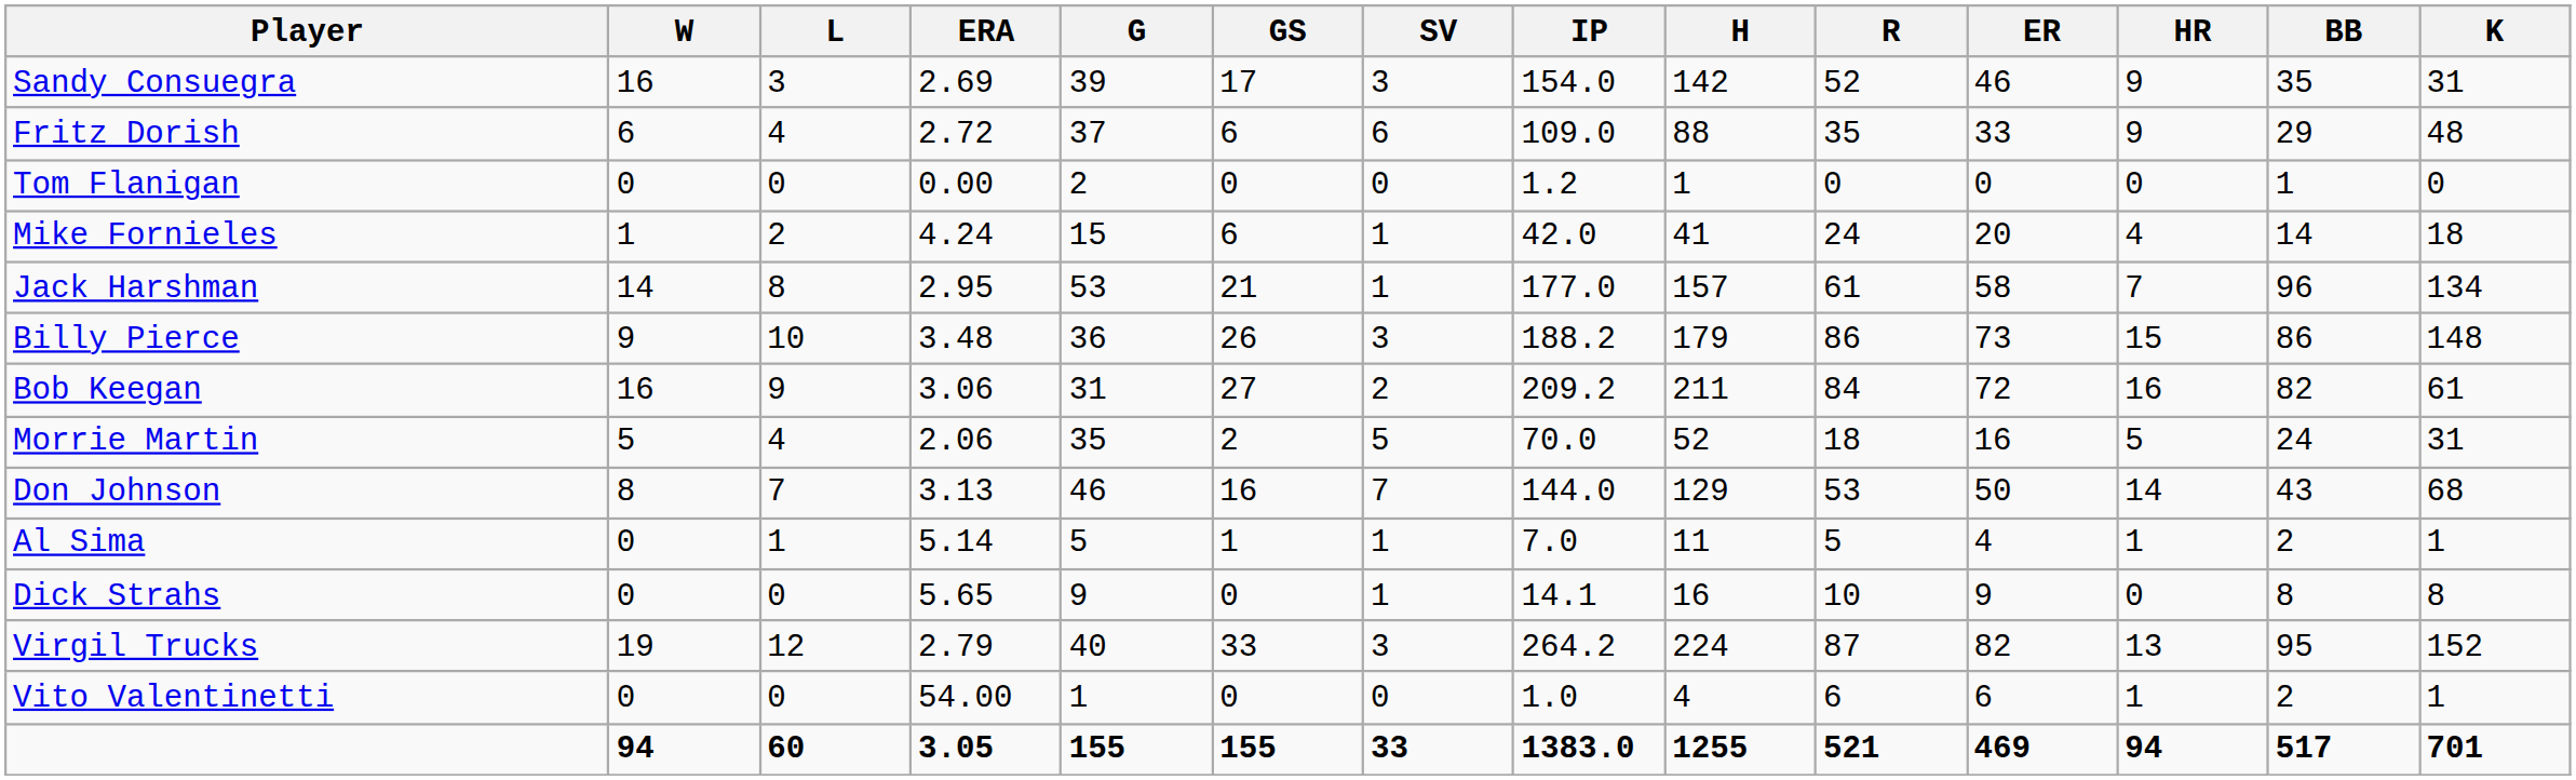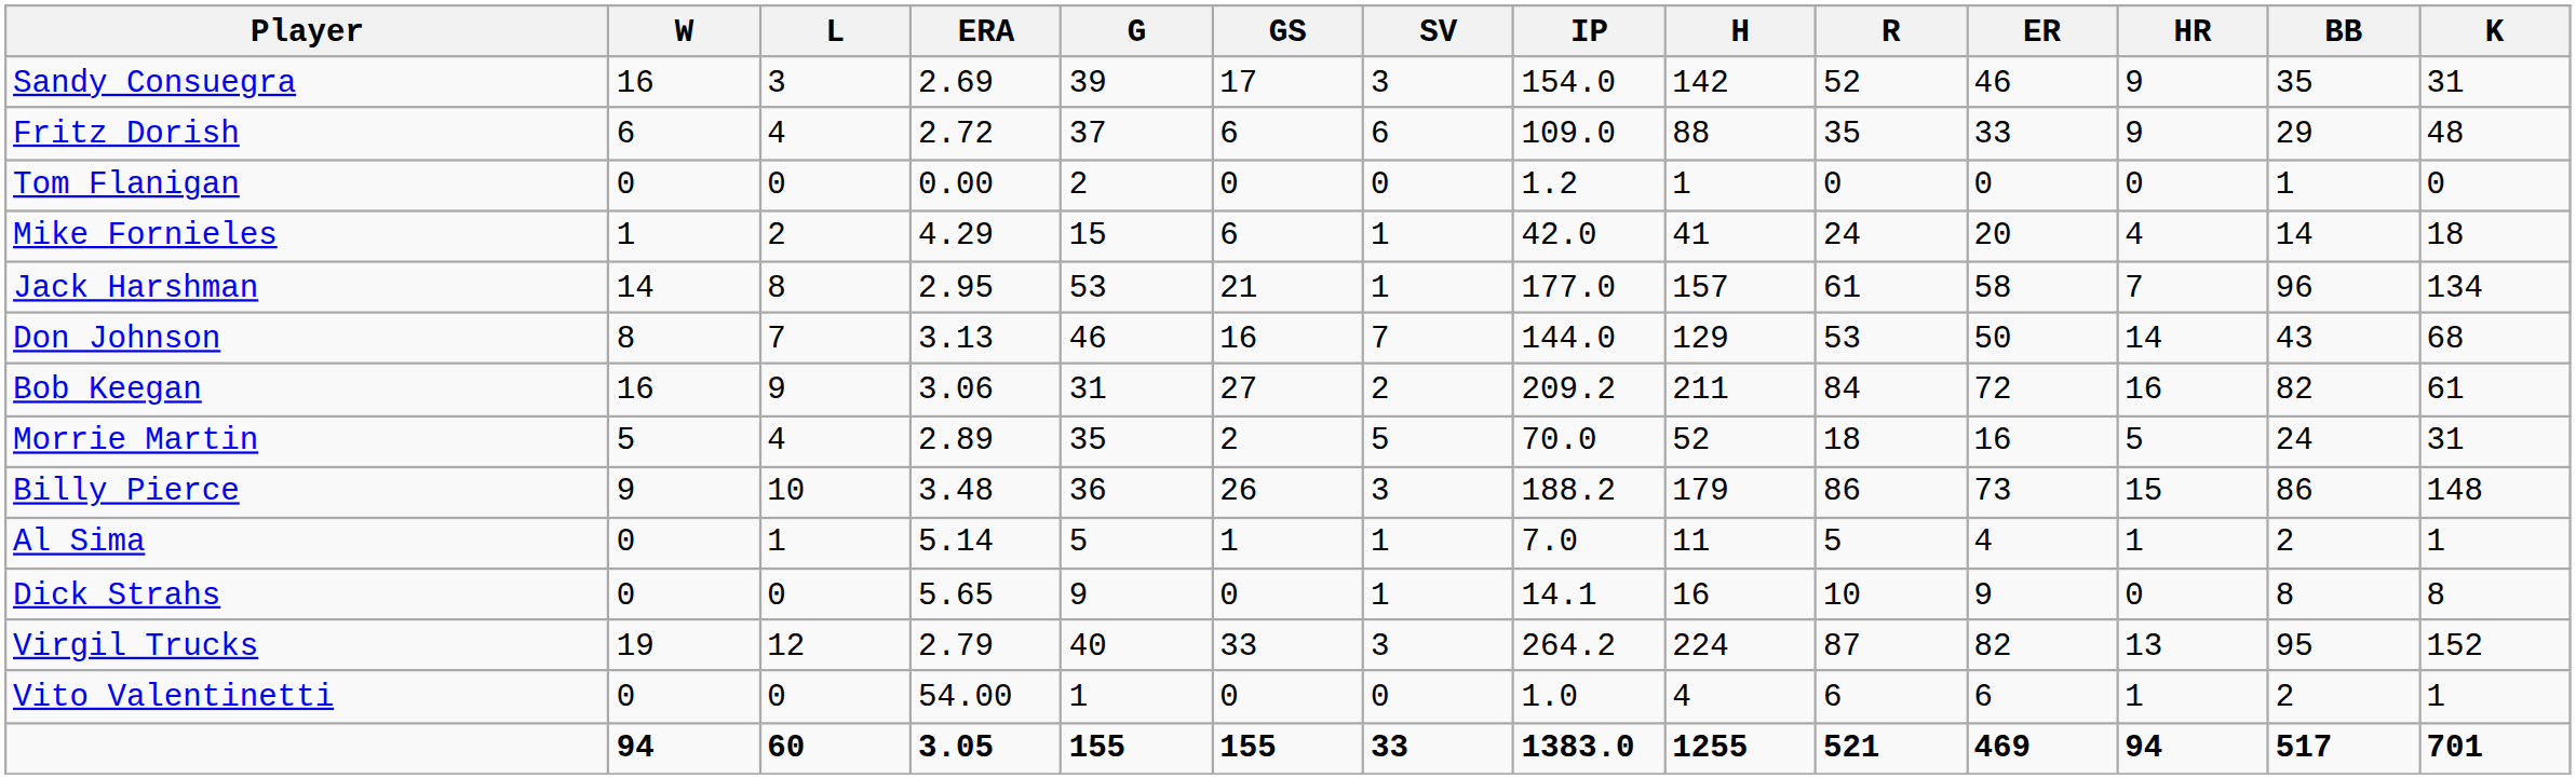Mike Fornieles | ERA: 4.24 -> 4.29
rows swapped: Don Johnson <-> Billy Pierce
Morrie Martin | ERA: 2.06 -> 2.89
